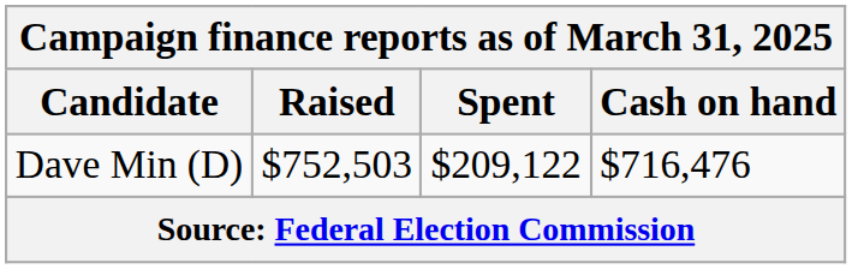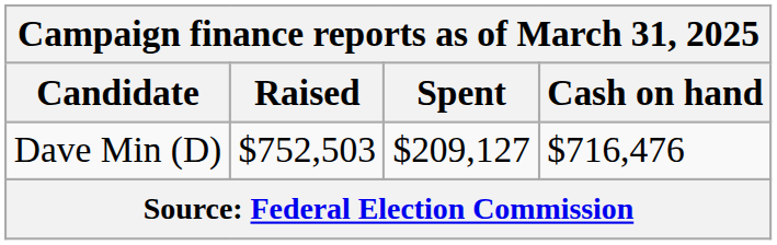Dave Min (D) | Spent: $209,122 -> $209,127
